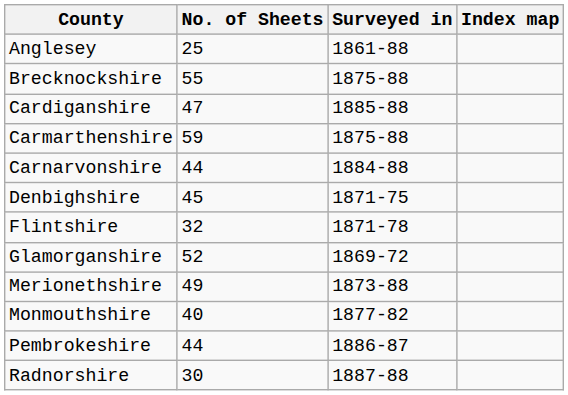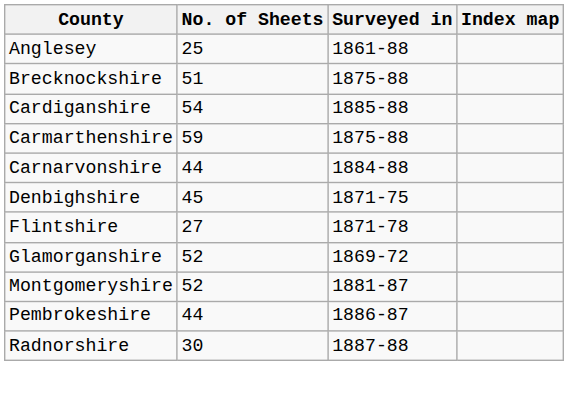Brecknockshire | No. of Sheets: 55 -> 51
Cardiganshire | No. of Sheets: 47 -> 54
Flintshire | No. of Sheets: 32 -> 27
- row: Merionethshire | 49 | 1873-88
- row: Monmouthshire | 40 | 1877-82
+ row: Montgomeryshire | 52 | 1881-87
